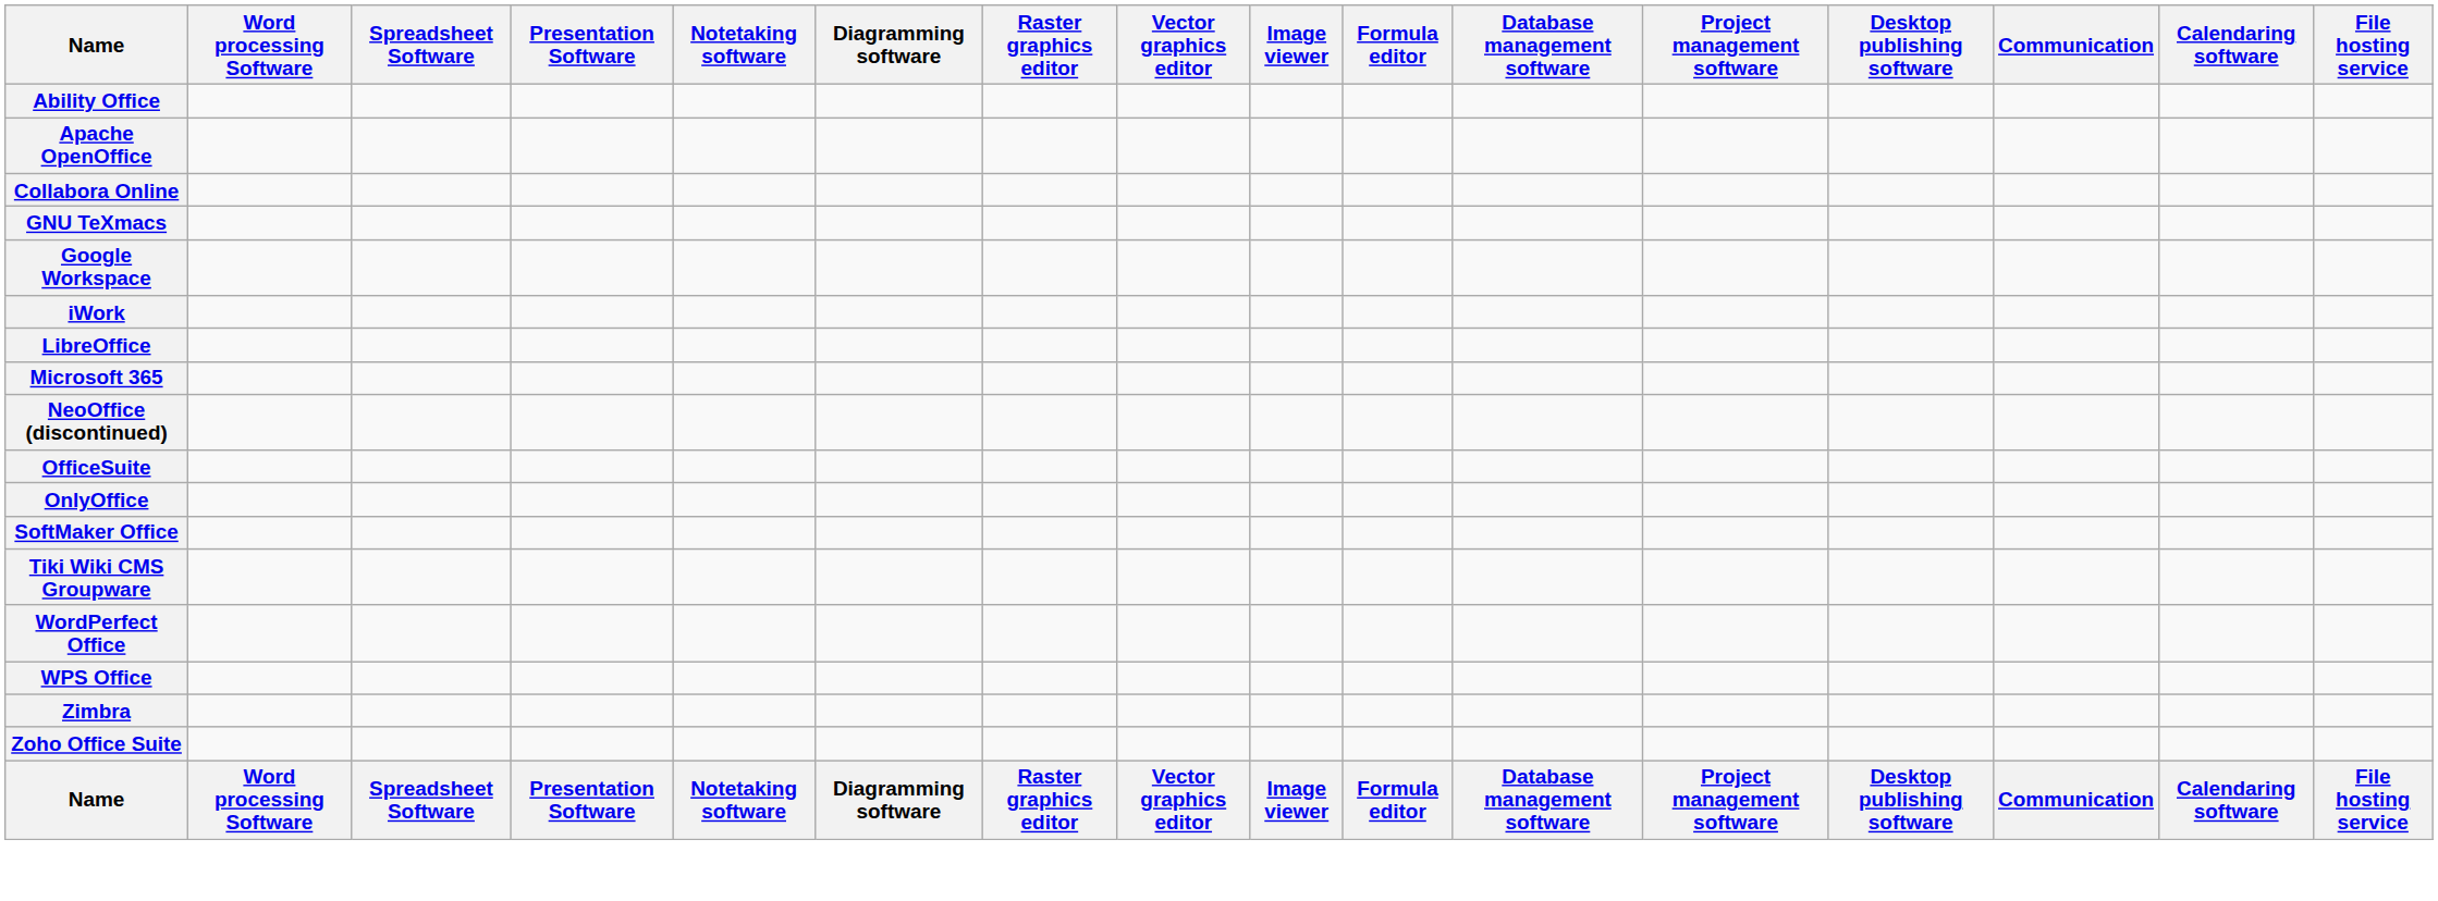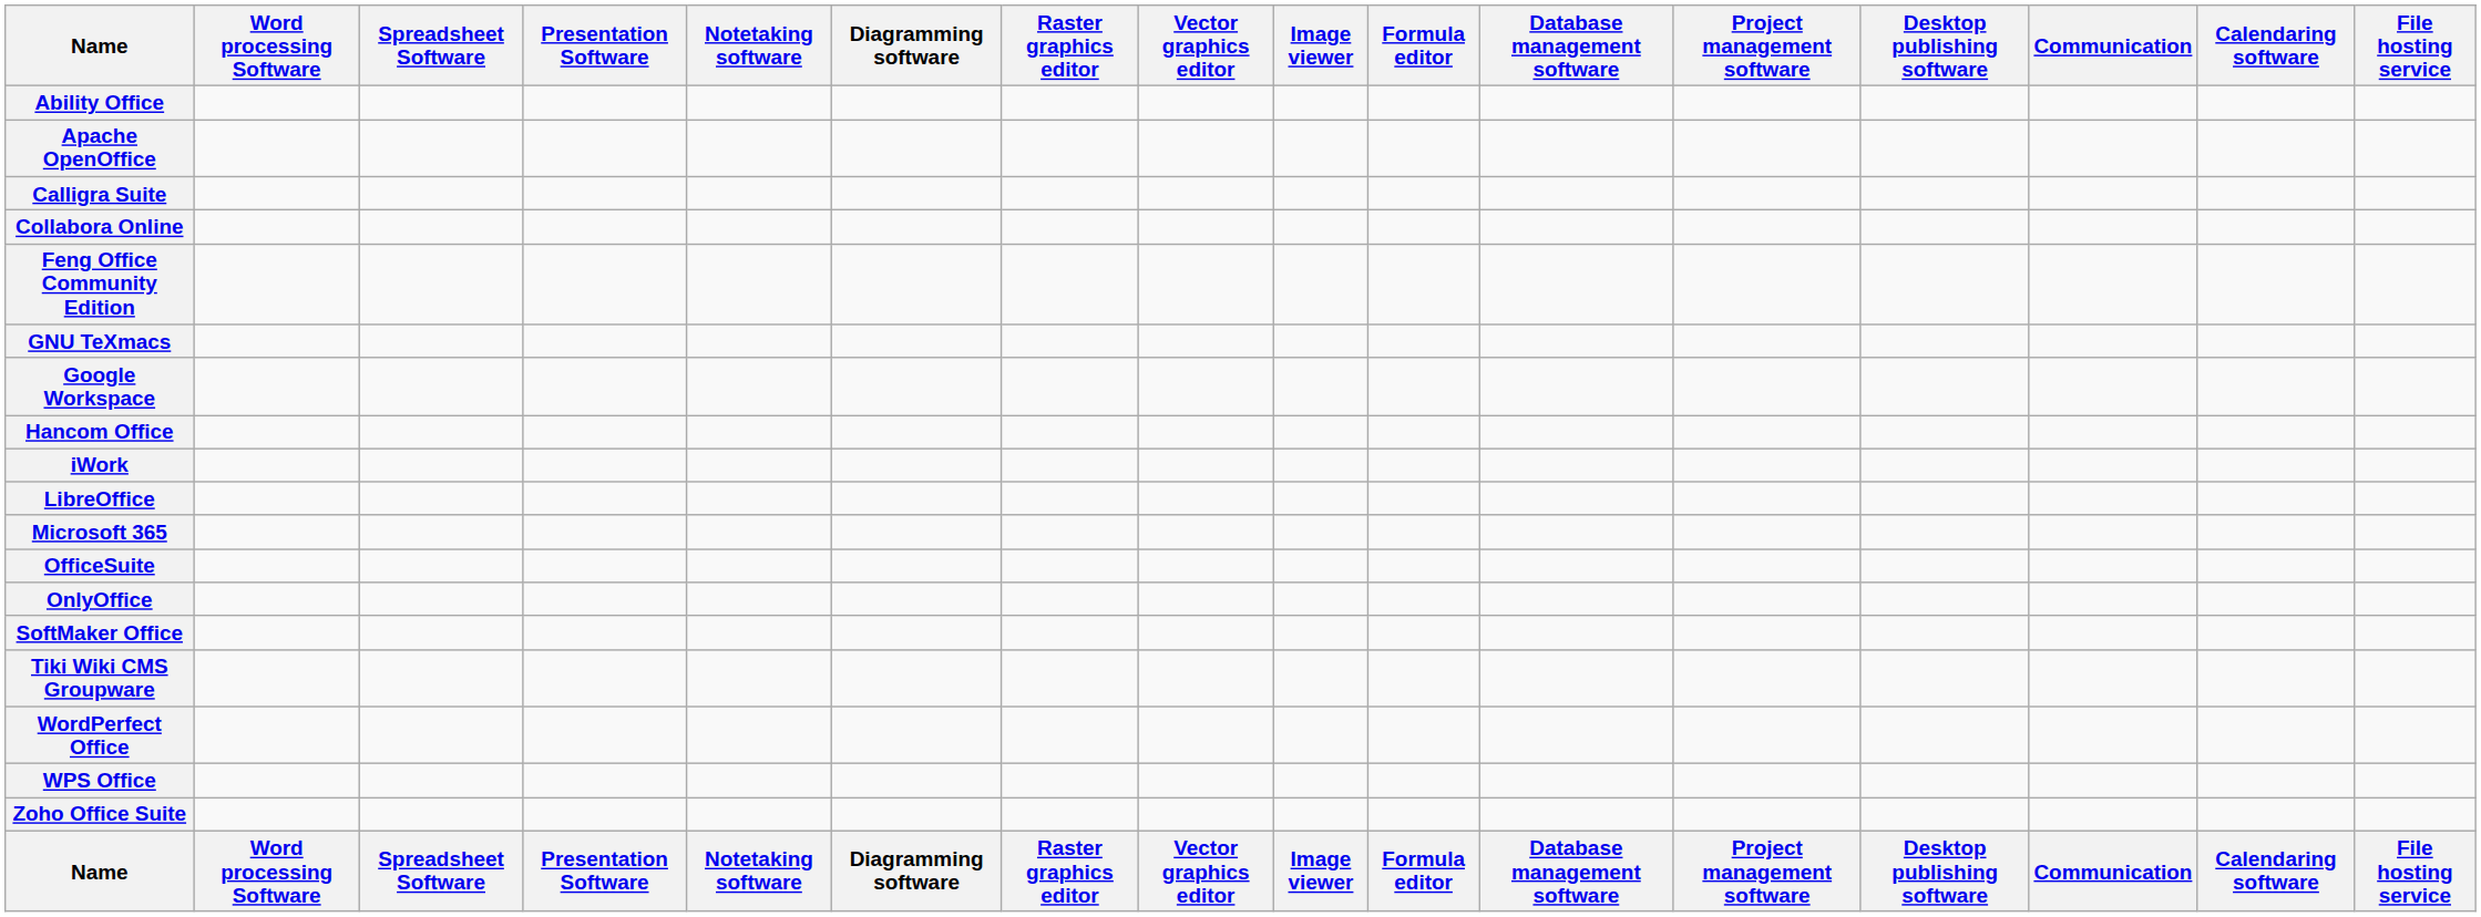+ row: Calligra Suite
+ row: Feng Office Community Edition
+ row: Hancom Office
- row: NeoOffice (discontinued)
- row: Zimbra
